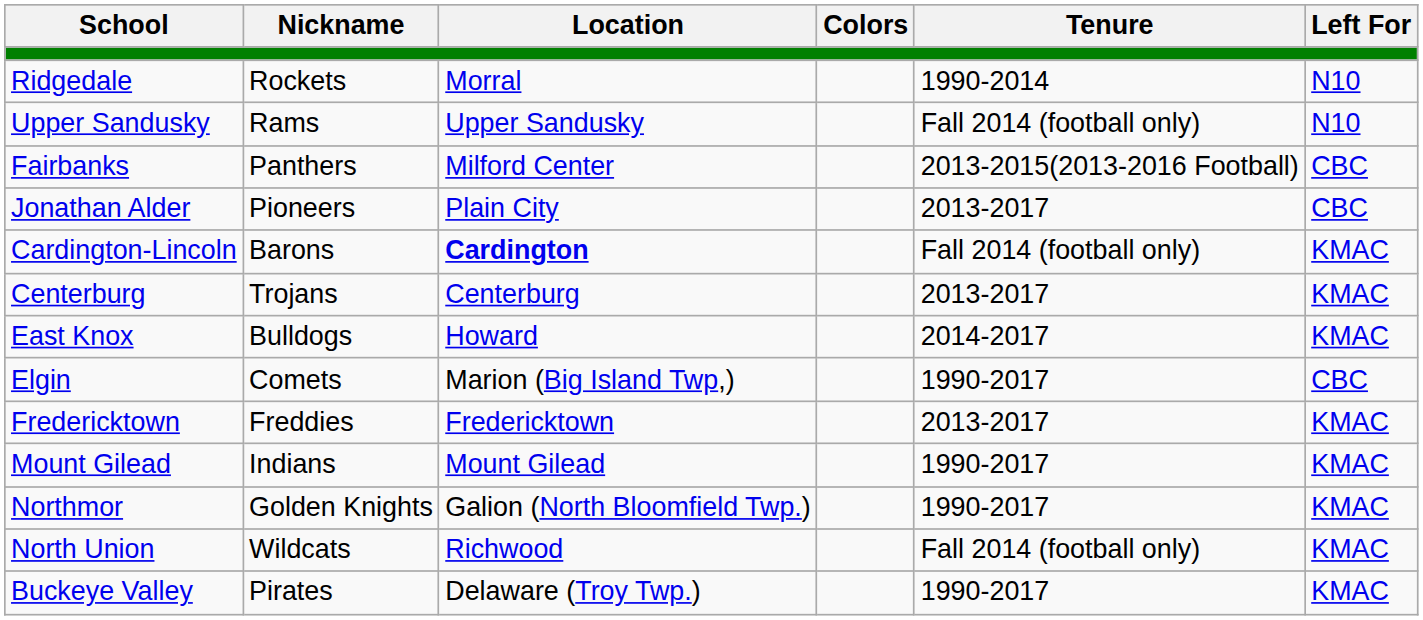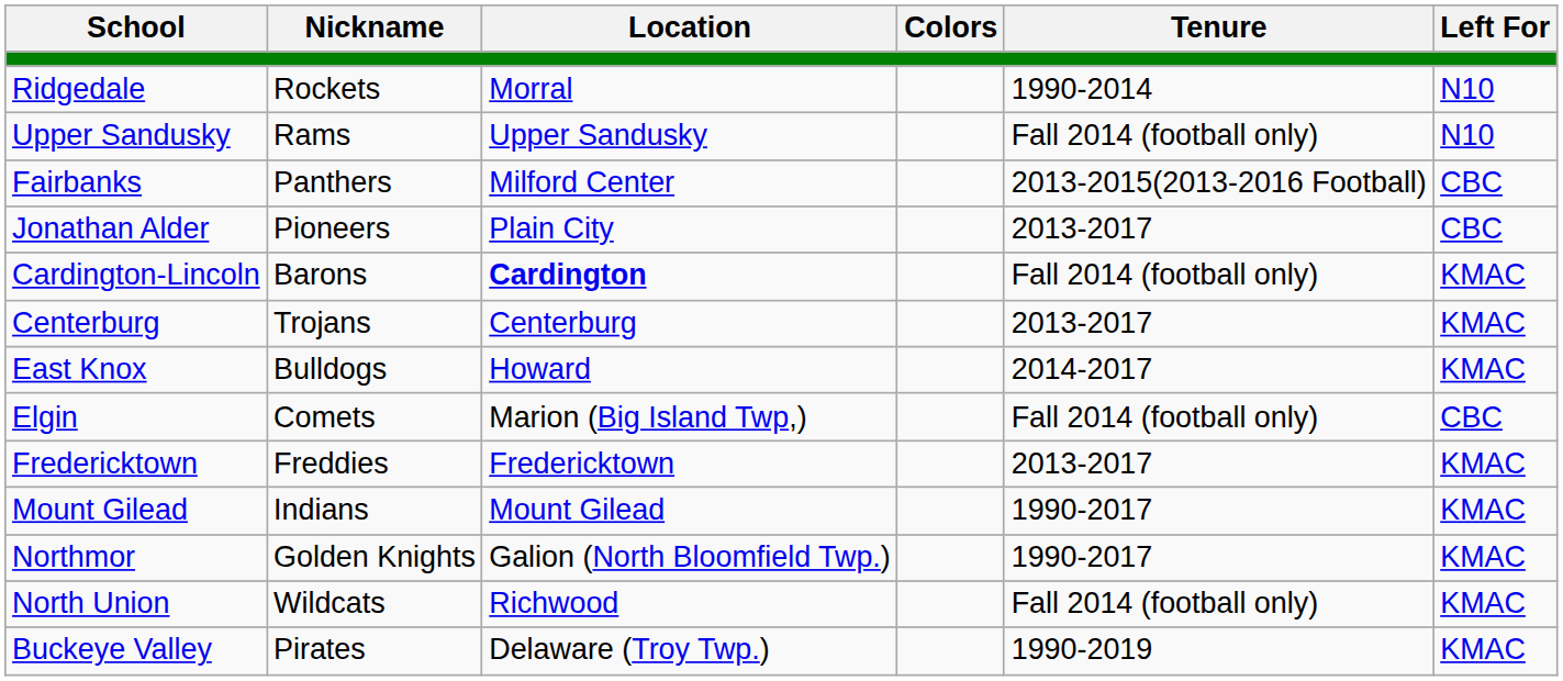Elgin | Tenure: 1990-2017 -> Fall 2014 (football only)
Buckeye Valley | Tenure: 1990-2017 -> 1990-2019
